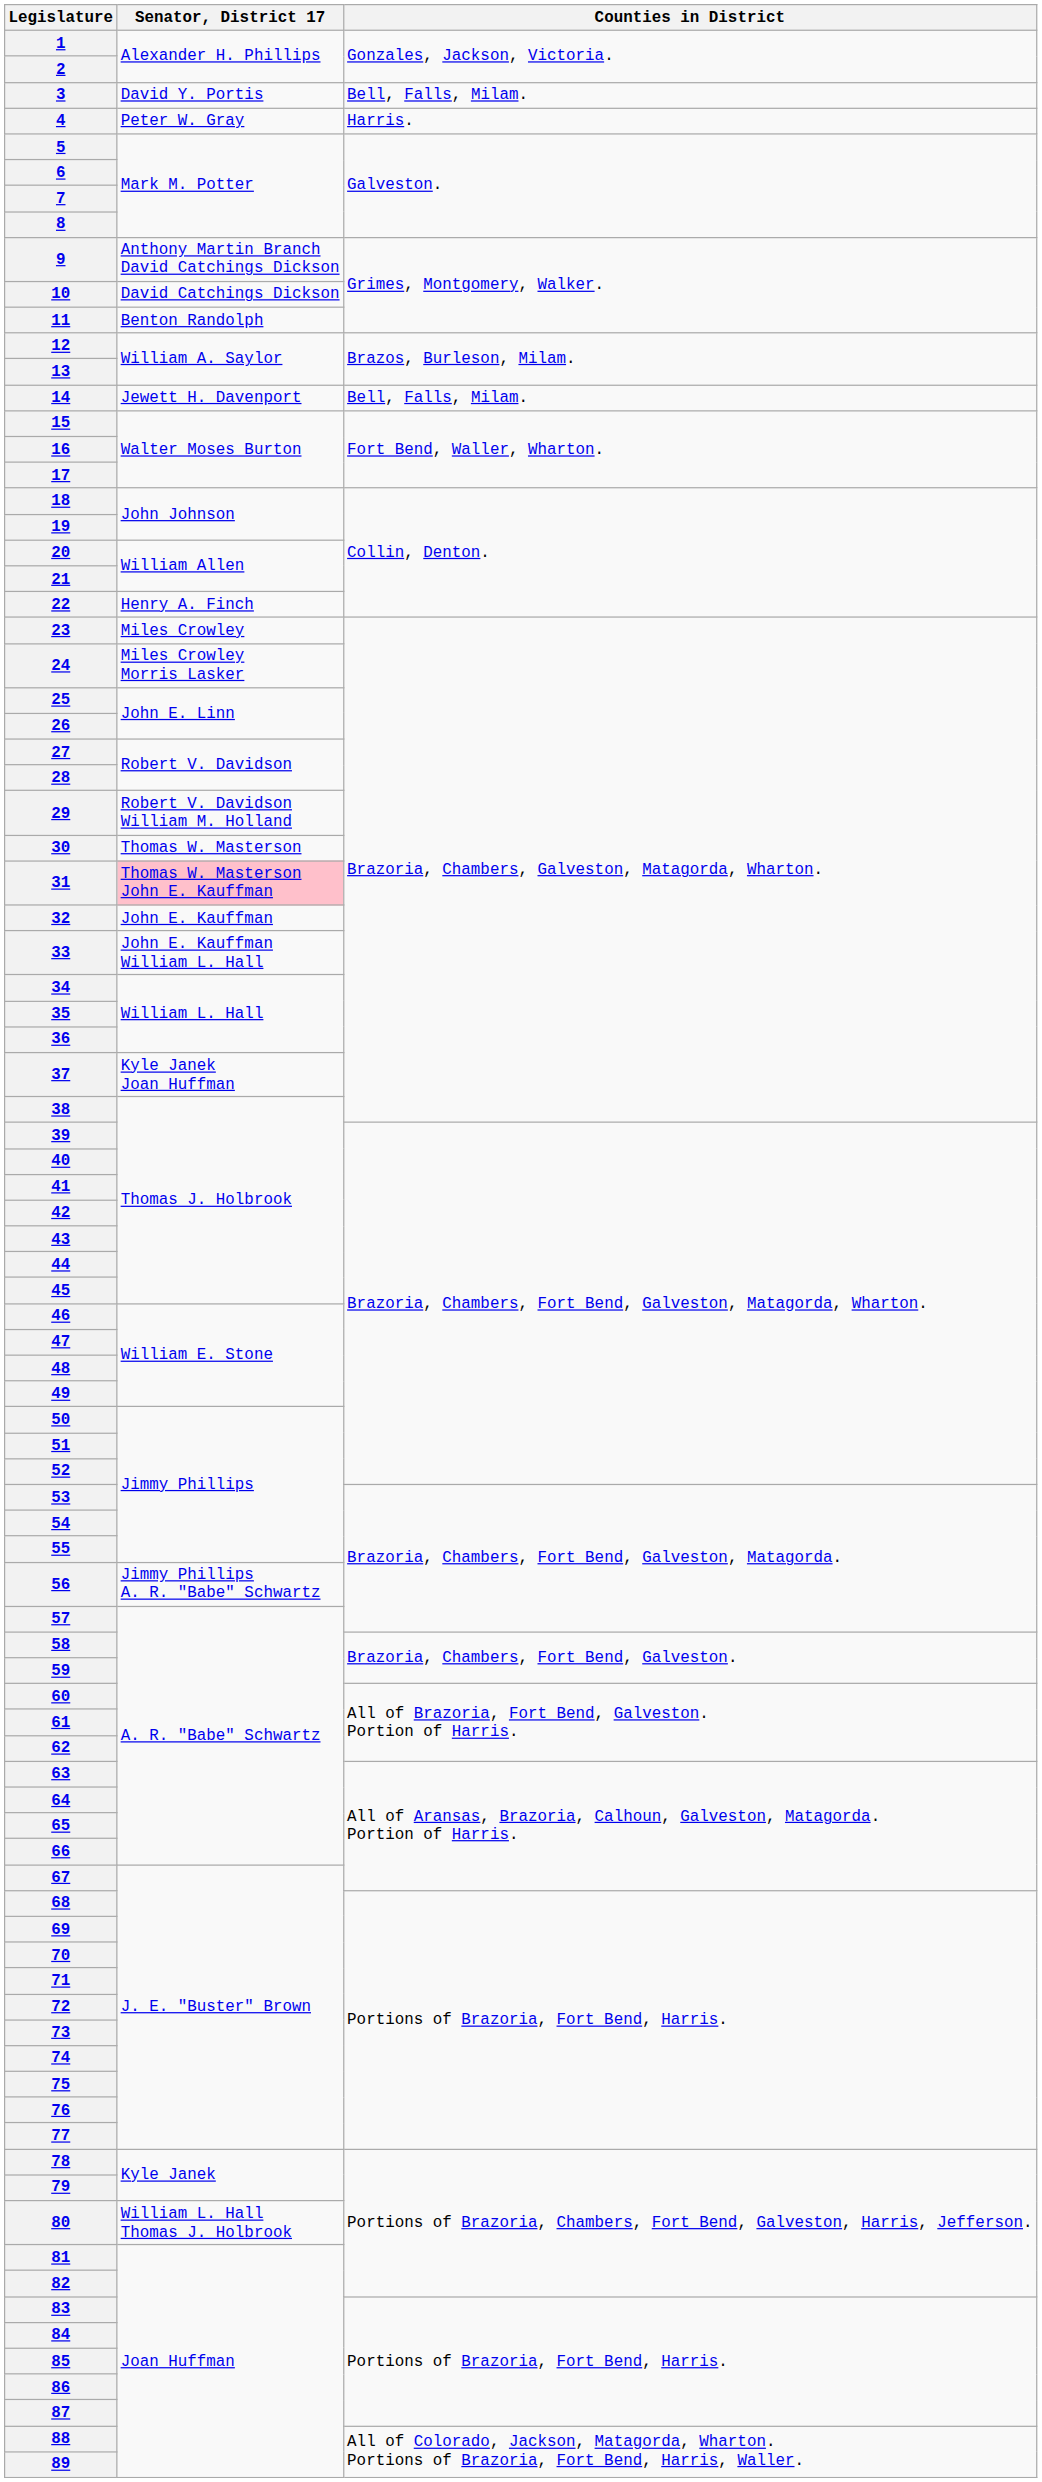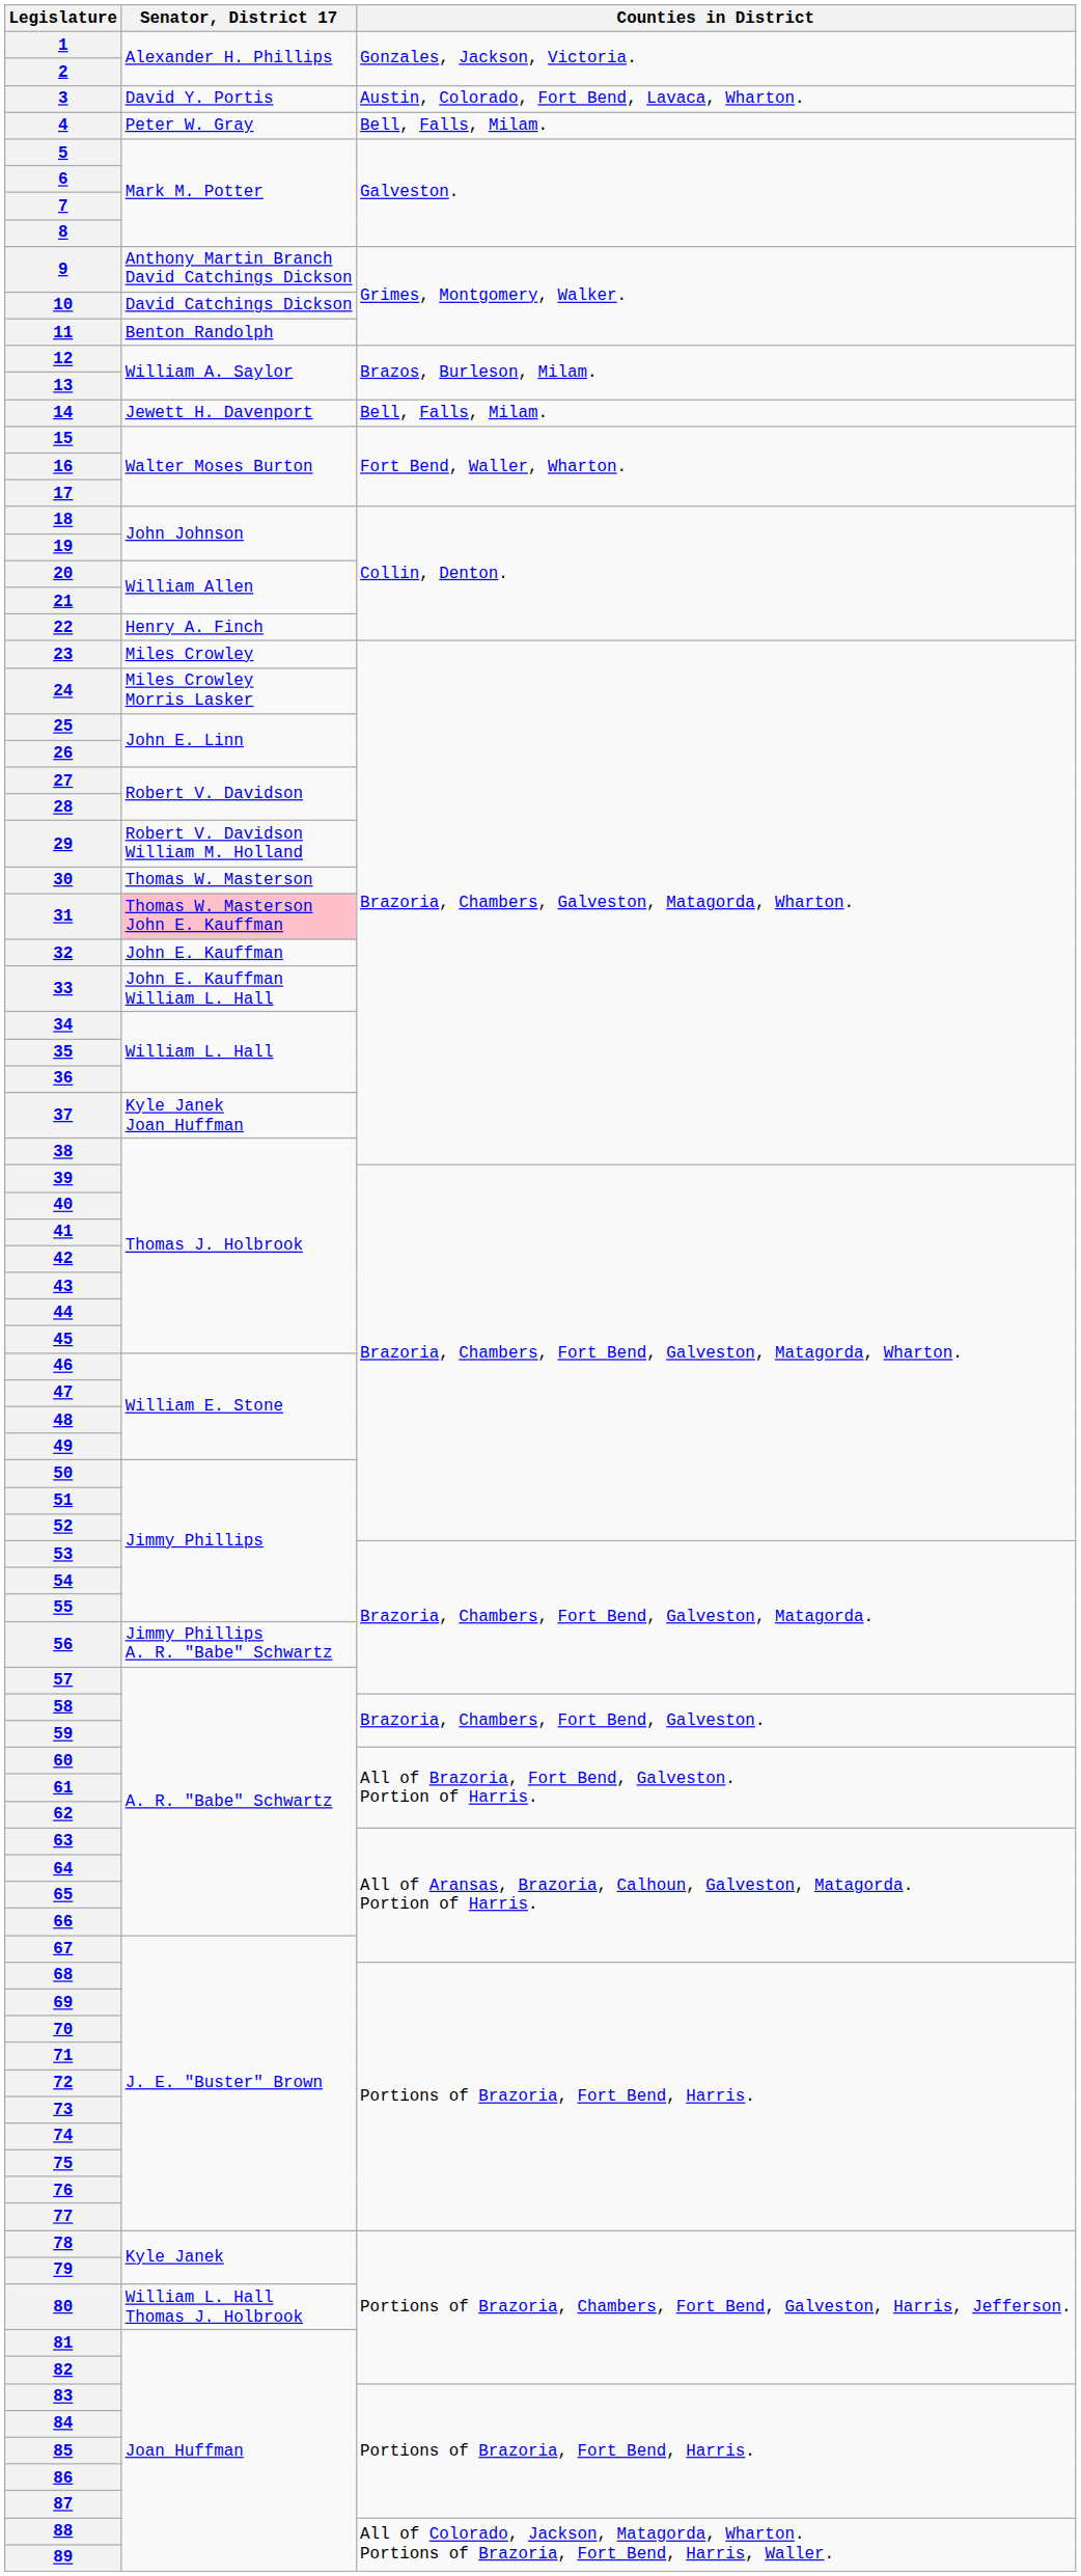3 | Counties in District: Bell, Falls, Milam. -> Austin, Colorado, Fort Bend, Lavaca, Wharton.
4 | Counties in District: Harris. -> Bell, Falls, Milam.
